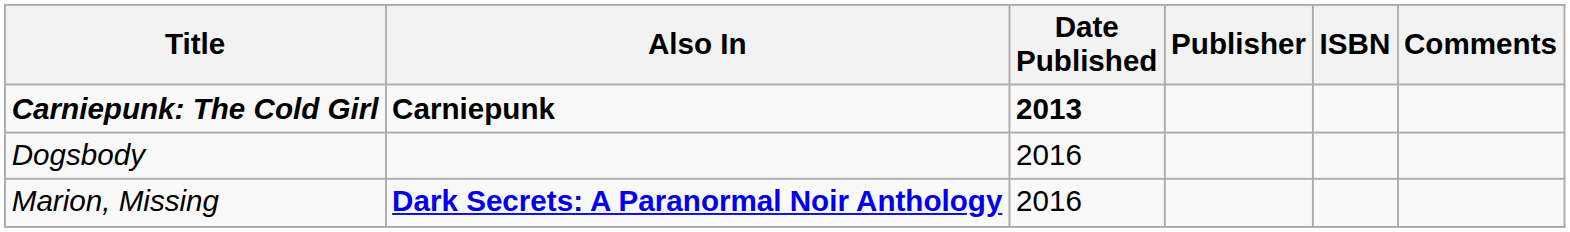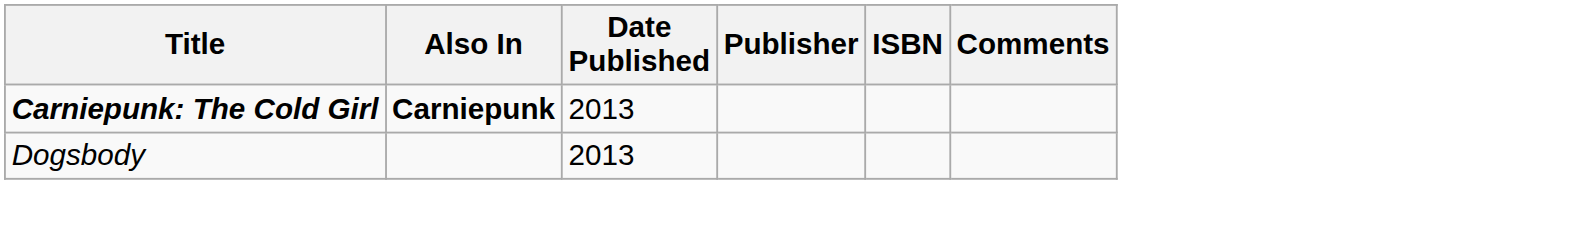Carniepunk: The Cold Girl | Date Published: bold -> normal
Dogsbody | Date Published: 2016 -> 2013
- row: Marion, Missing | Dark Secrets: A Paranormal Noir Anthology | 2016
